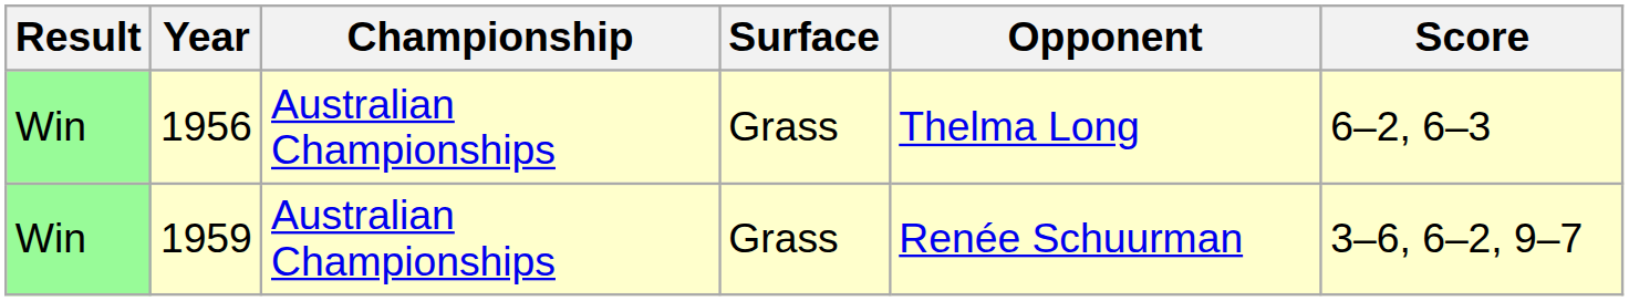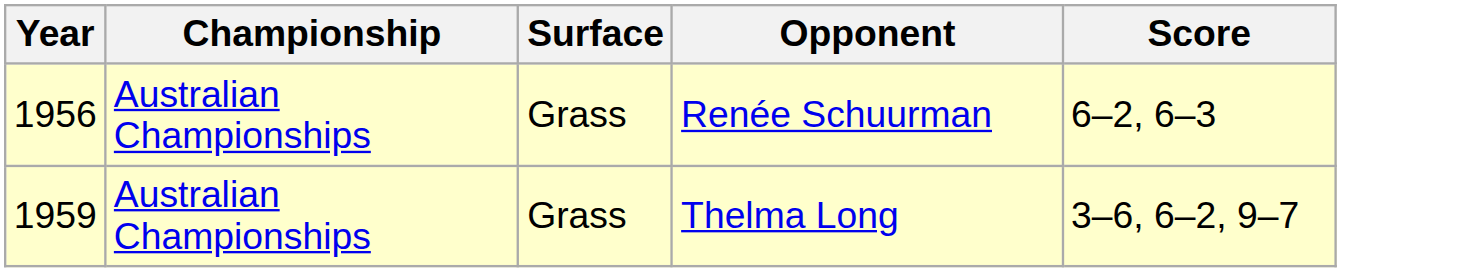- column: Result | Win | Win
1956 | Opponent: Thelma Long -> Renée Schuurman
1959 | Opponent: Renée Schuurman -> Thelma Long
